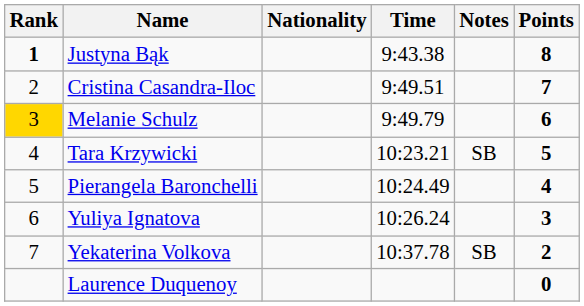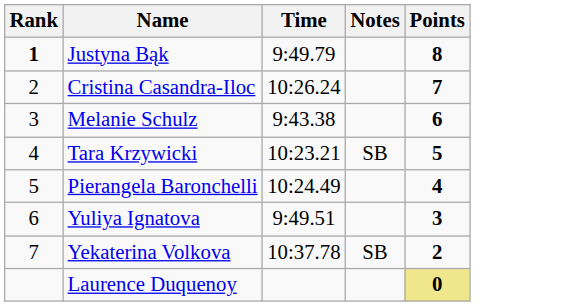- column: Nationality
Justyna Bąk | Time: 9:43.38 -> 9:49.79
Cristina Casandra-Iloc | Time: 9:49.51 -> 10:26.24
Melanie Schulz | Rank: gold background -> no background
Melanie Schulz | Time: 9:49.79 -> 9:43.38
Yuliya Ignatova | Time: 10:26.24 -> 9:49.51
Laurence Duquenoy | Points: no background -> khaki background
